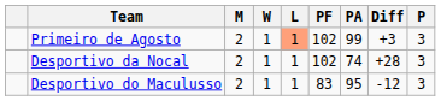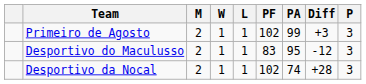Primeiro de Agosto | L: lightsalmon background -> no background
rows swapped: Desportivo da Nocal <-> Desportivo do Maculusso
